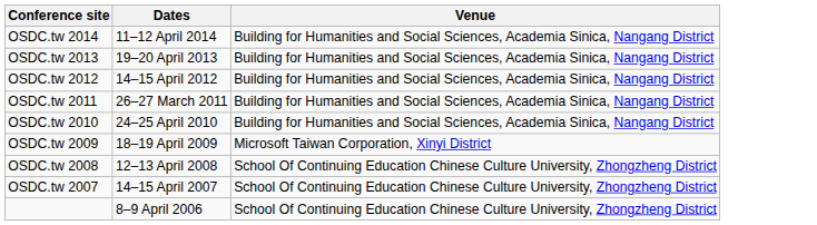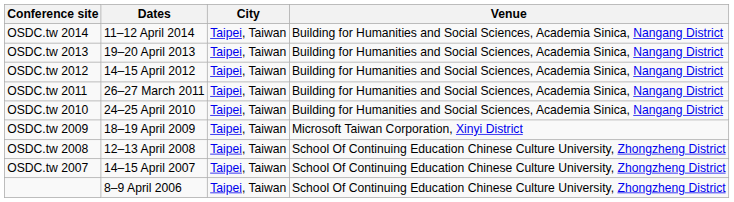+ column: City | Taipei, Taiwan | Taipei, Taiwan | Taipei, Taiwan | Taipei, Taiwan | Taipei, Taiwan | Taipei, Taiwan | Taipei, Taiwan | Taipei, Taiwan | Taipei, Taiwan
